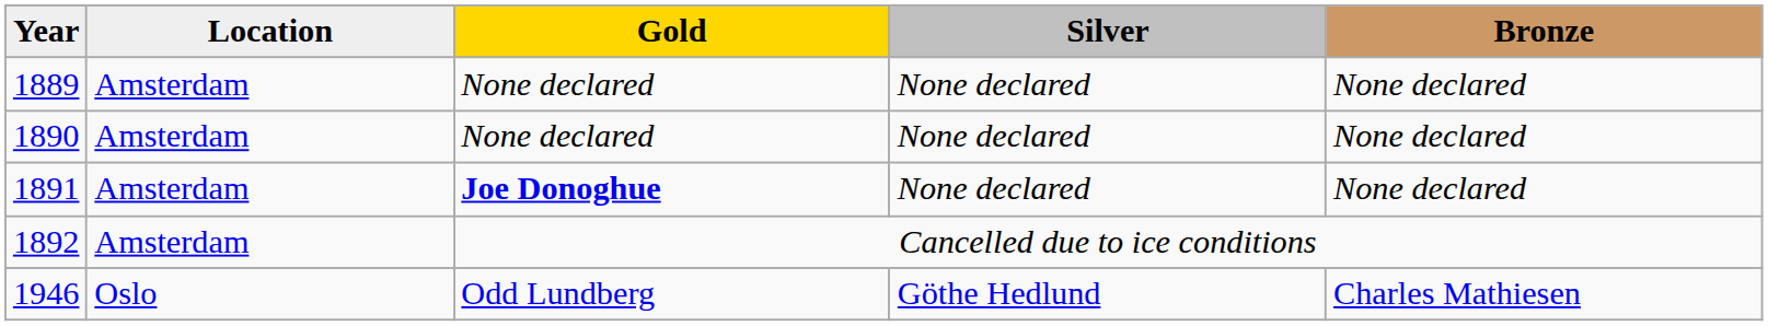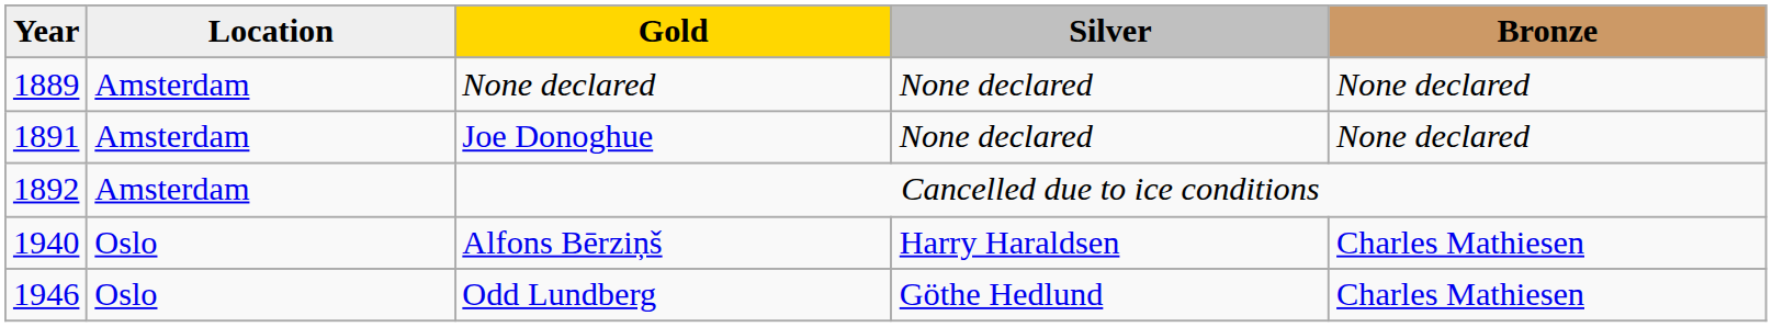- row: 1890 | Amsterdam | None declared | None declared | None declared
1891 | Gold: bold -> normal
+ row: 1940 | Oslo | Alfons Bērziņš | Harry Haraldsen | Charles Mathiesen
